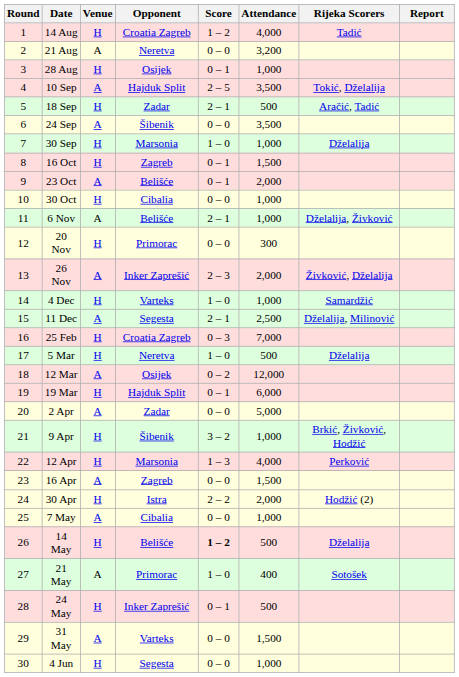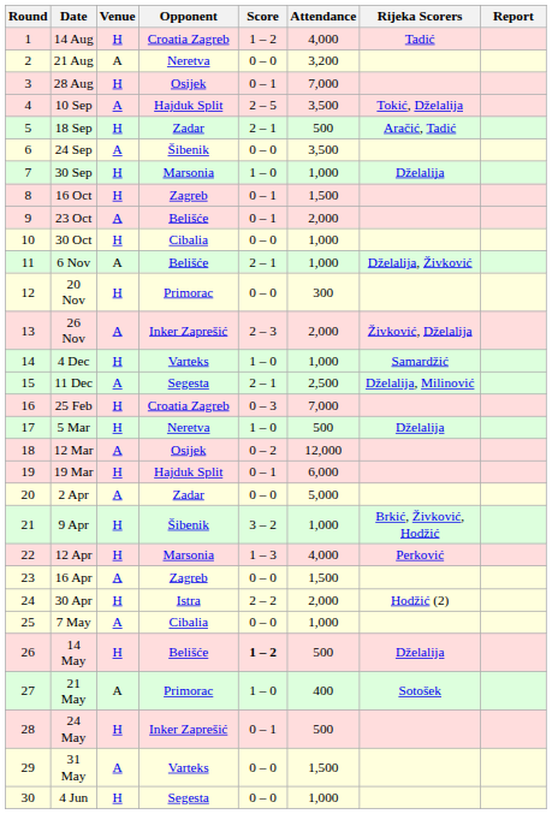28 Aug | Attendance: 1,000 -> 7,000
